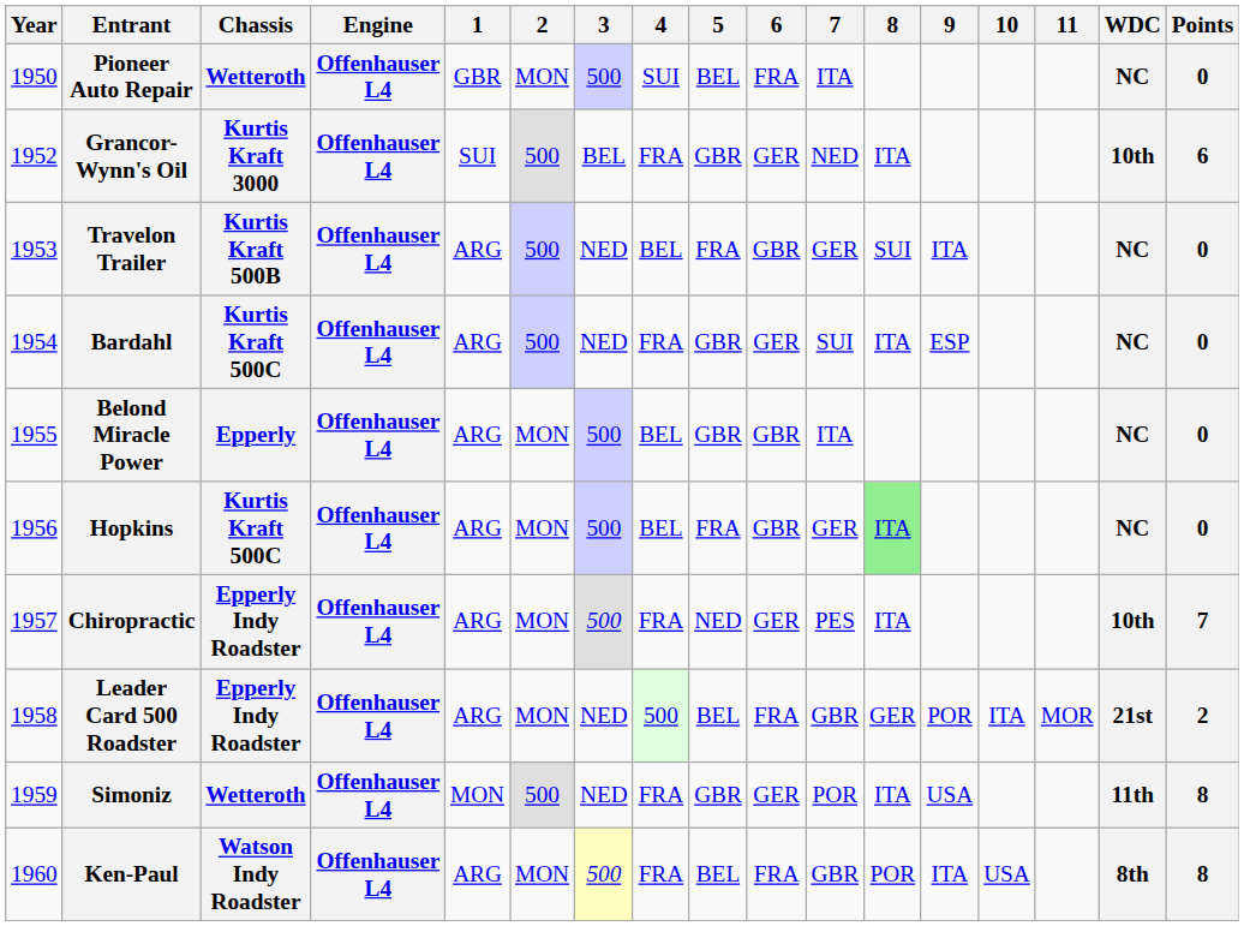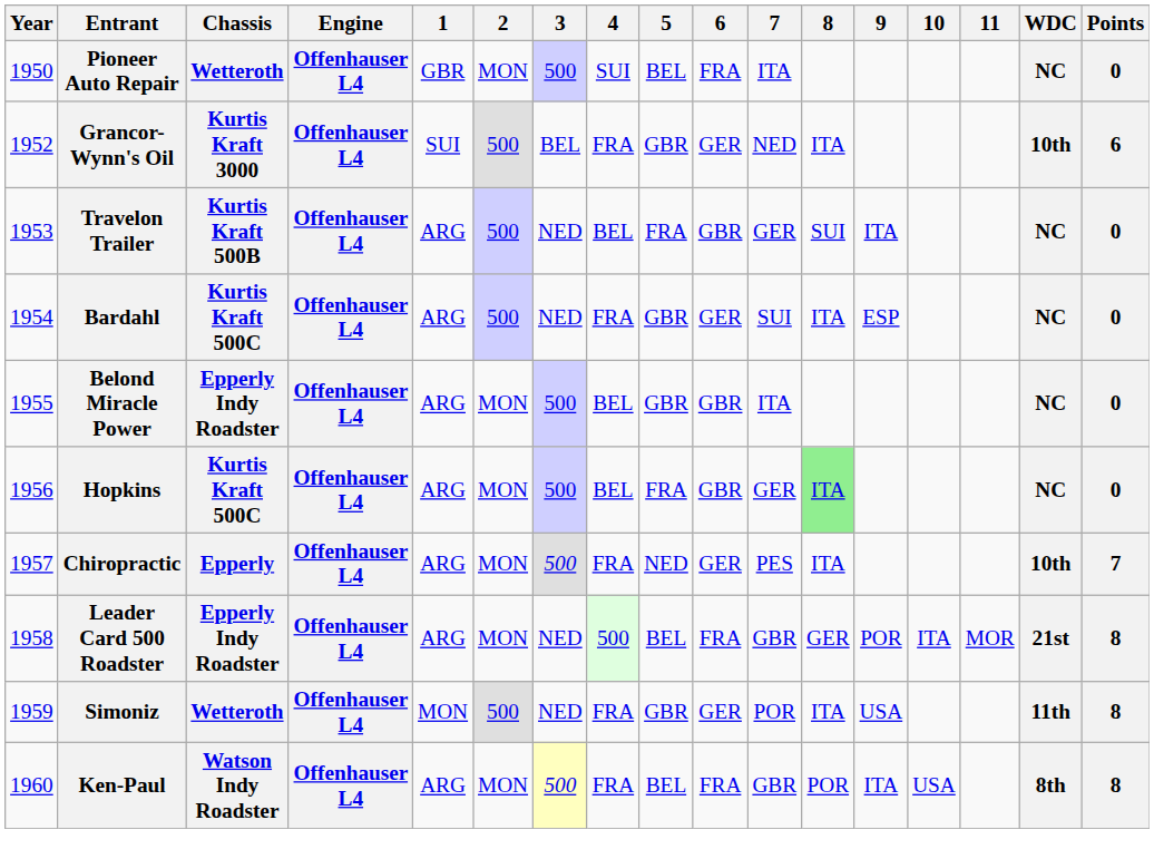Belond Miracle Power | Chassis: Epperly -> Epperly Indy Roadster
Chiropractic | Chassis: Epperly Indy Roadster -> Epperly
Leader Card 500 Roadster | Points: 2 -> 8
